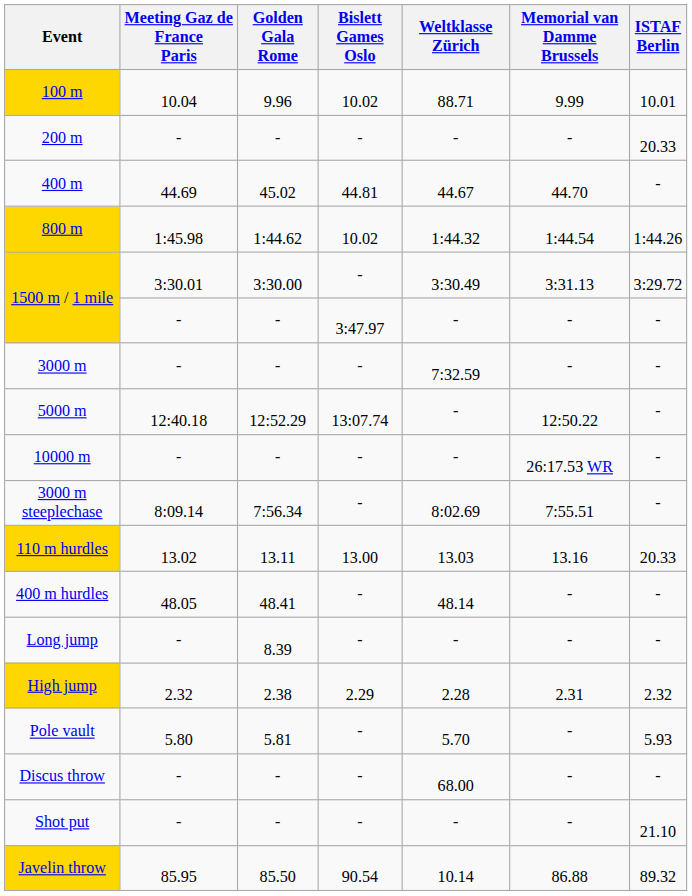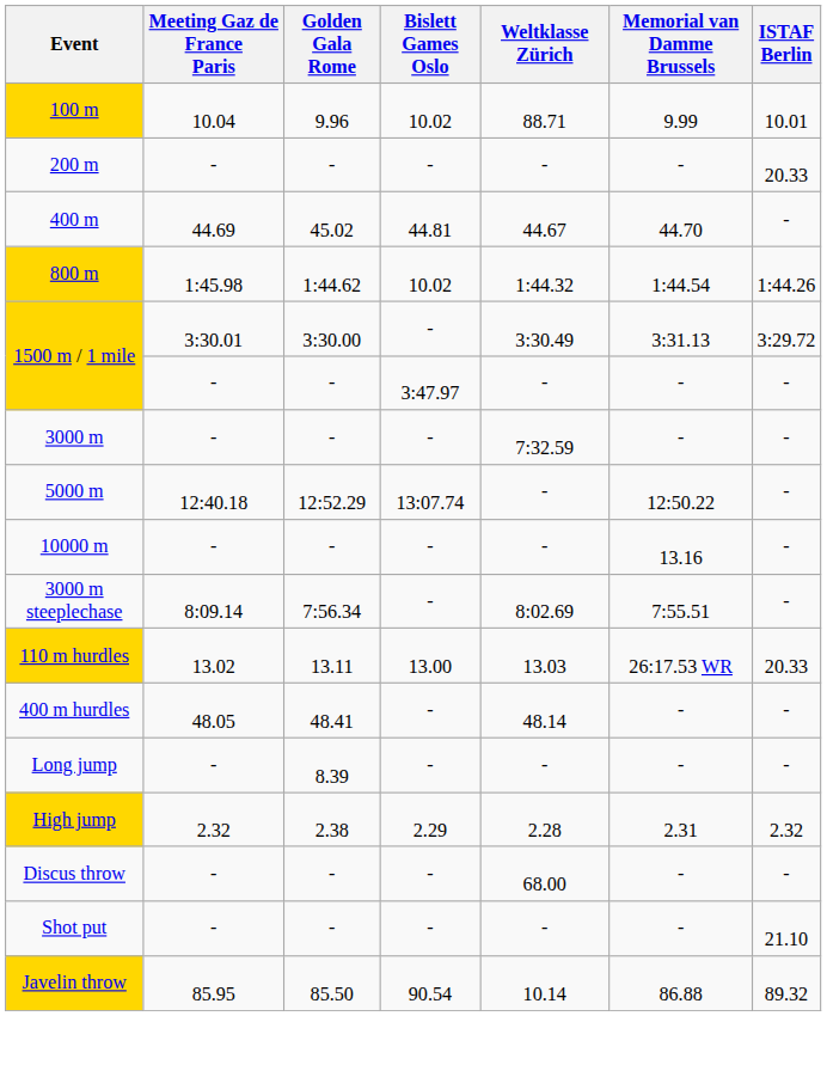10000 m | Memorial van Damme Brussels: 26:17.53 WR -> 13.16
110 m hurdles | Memorial van Damme Brussels: 13.16 -> 26:17.53 WR
- row: Pole vault | 5.80 | 5.81 | - | 5.70 | - | 5.93
